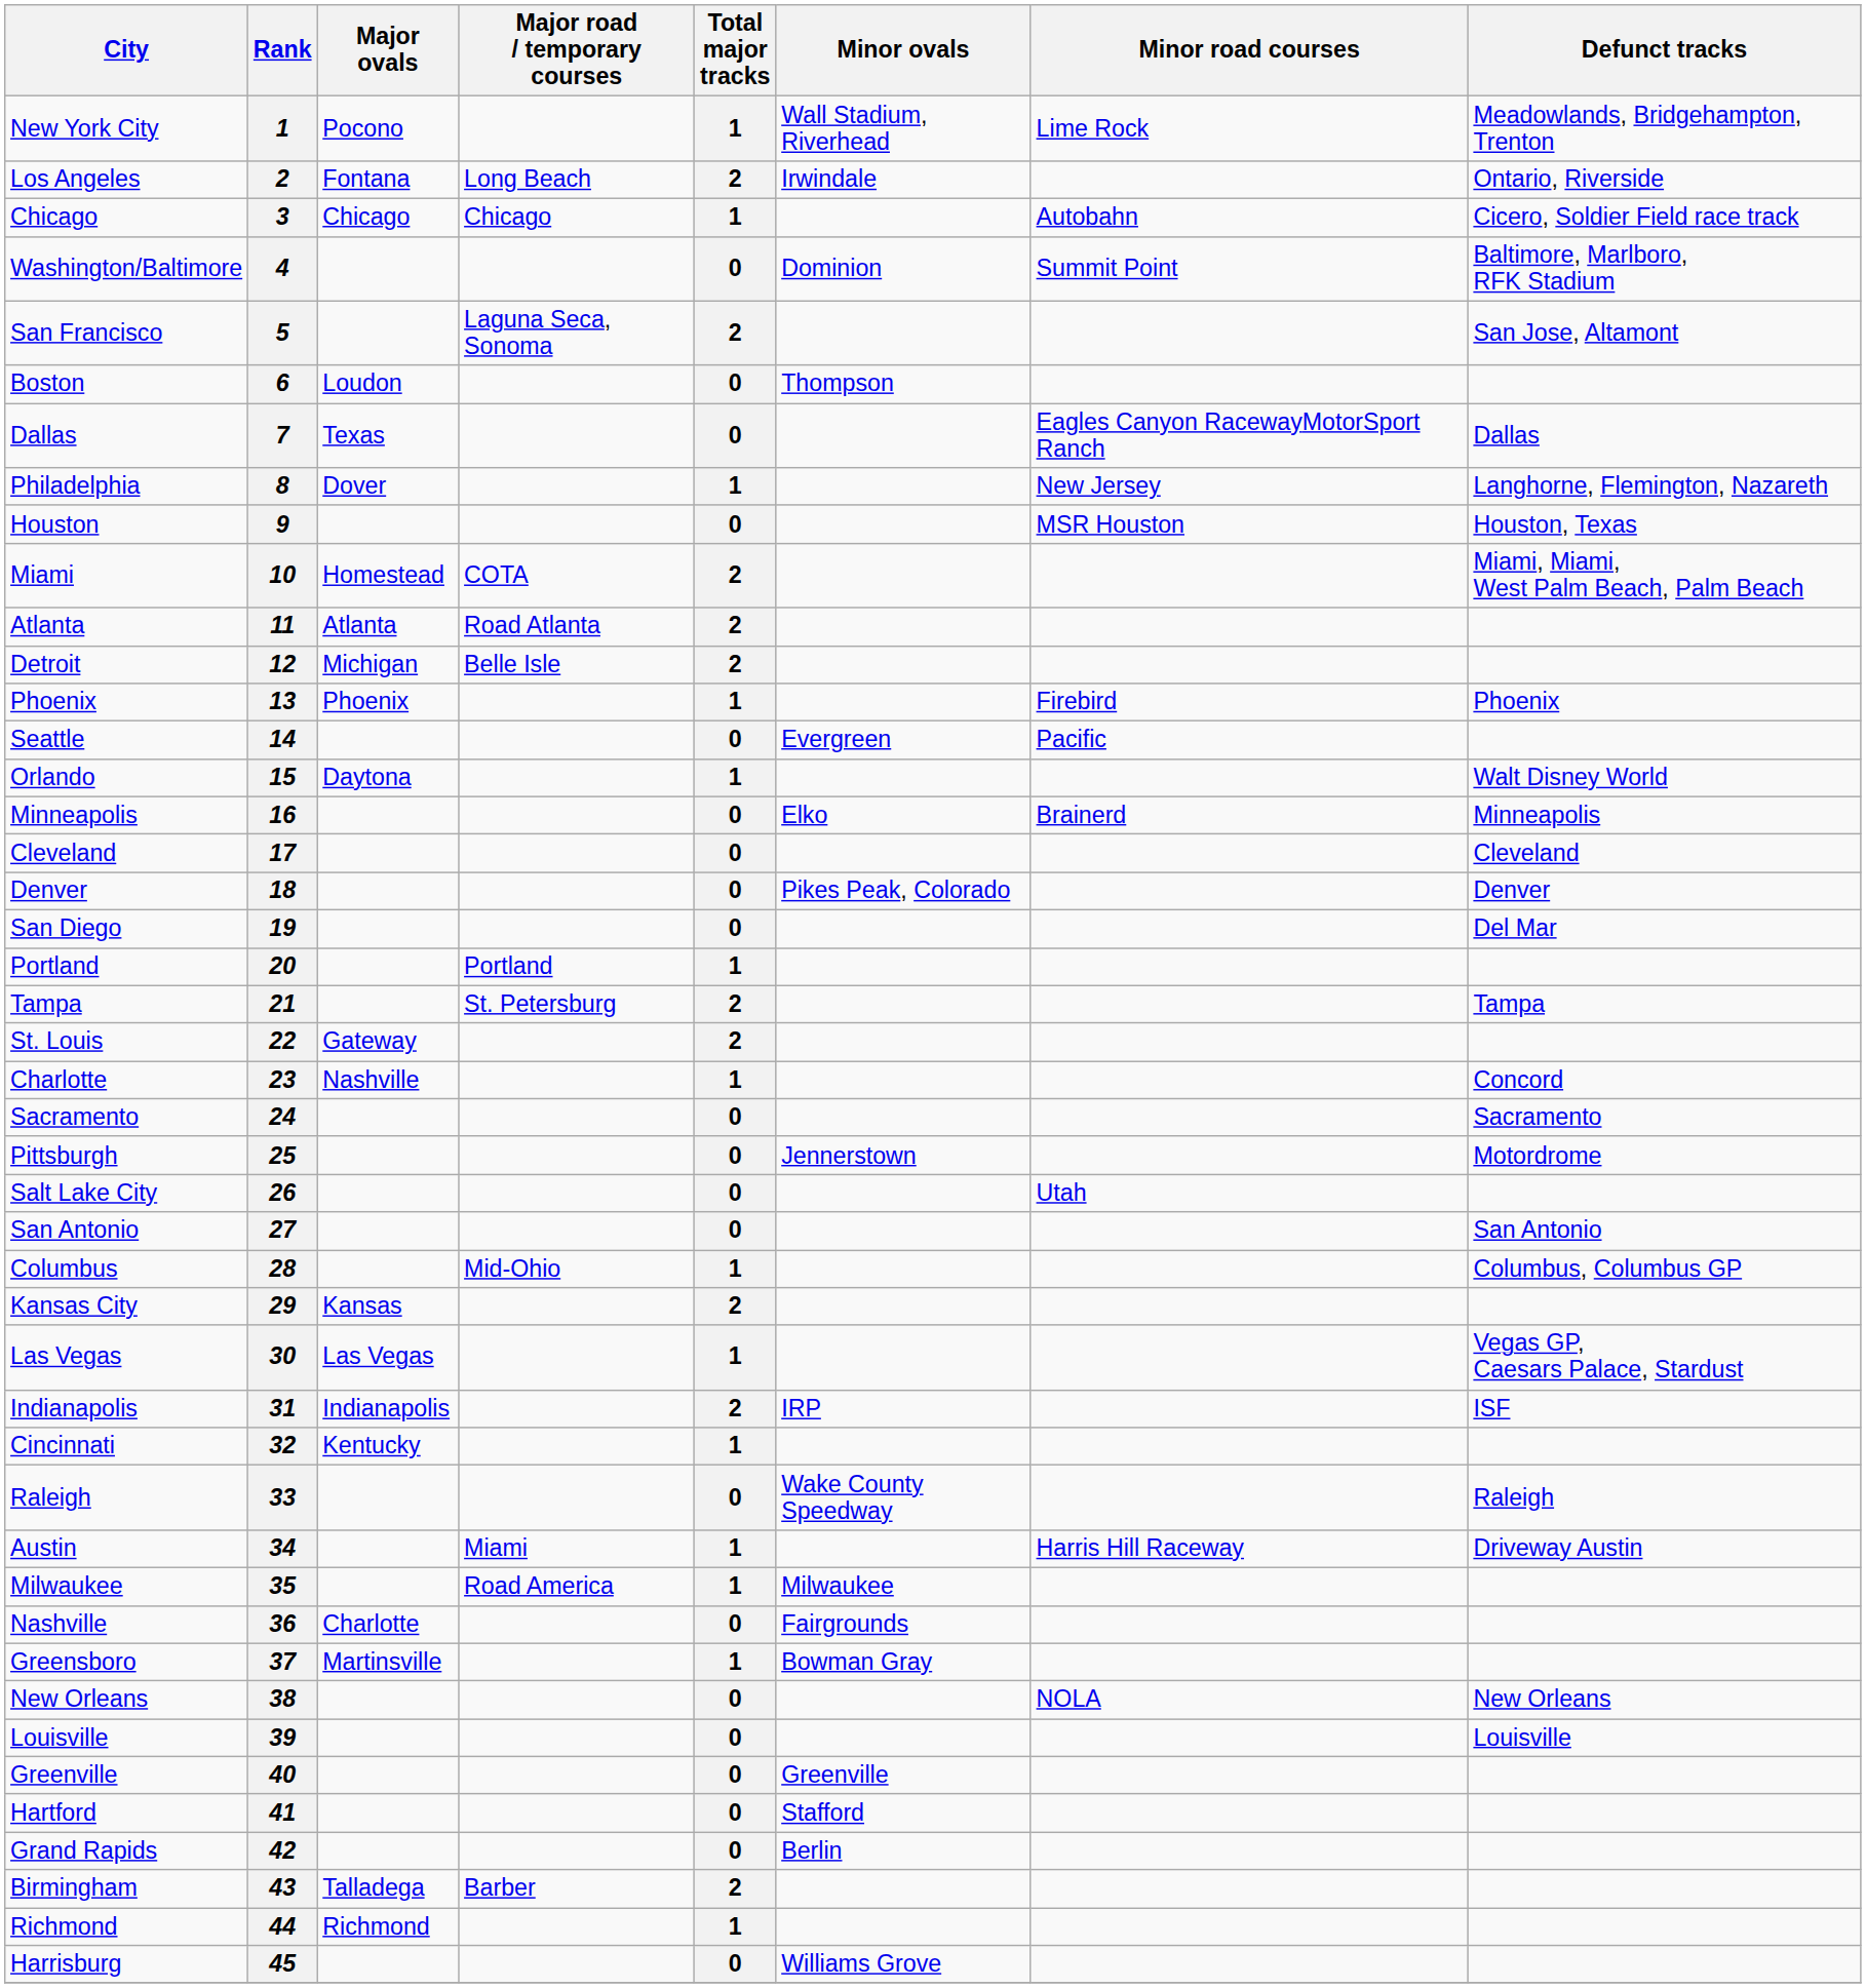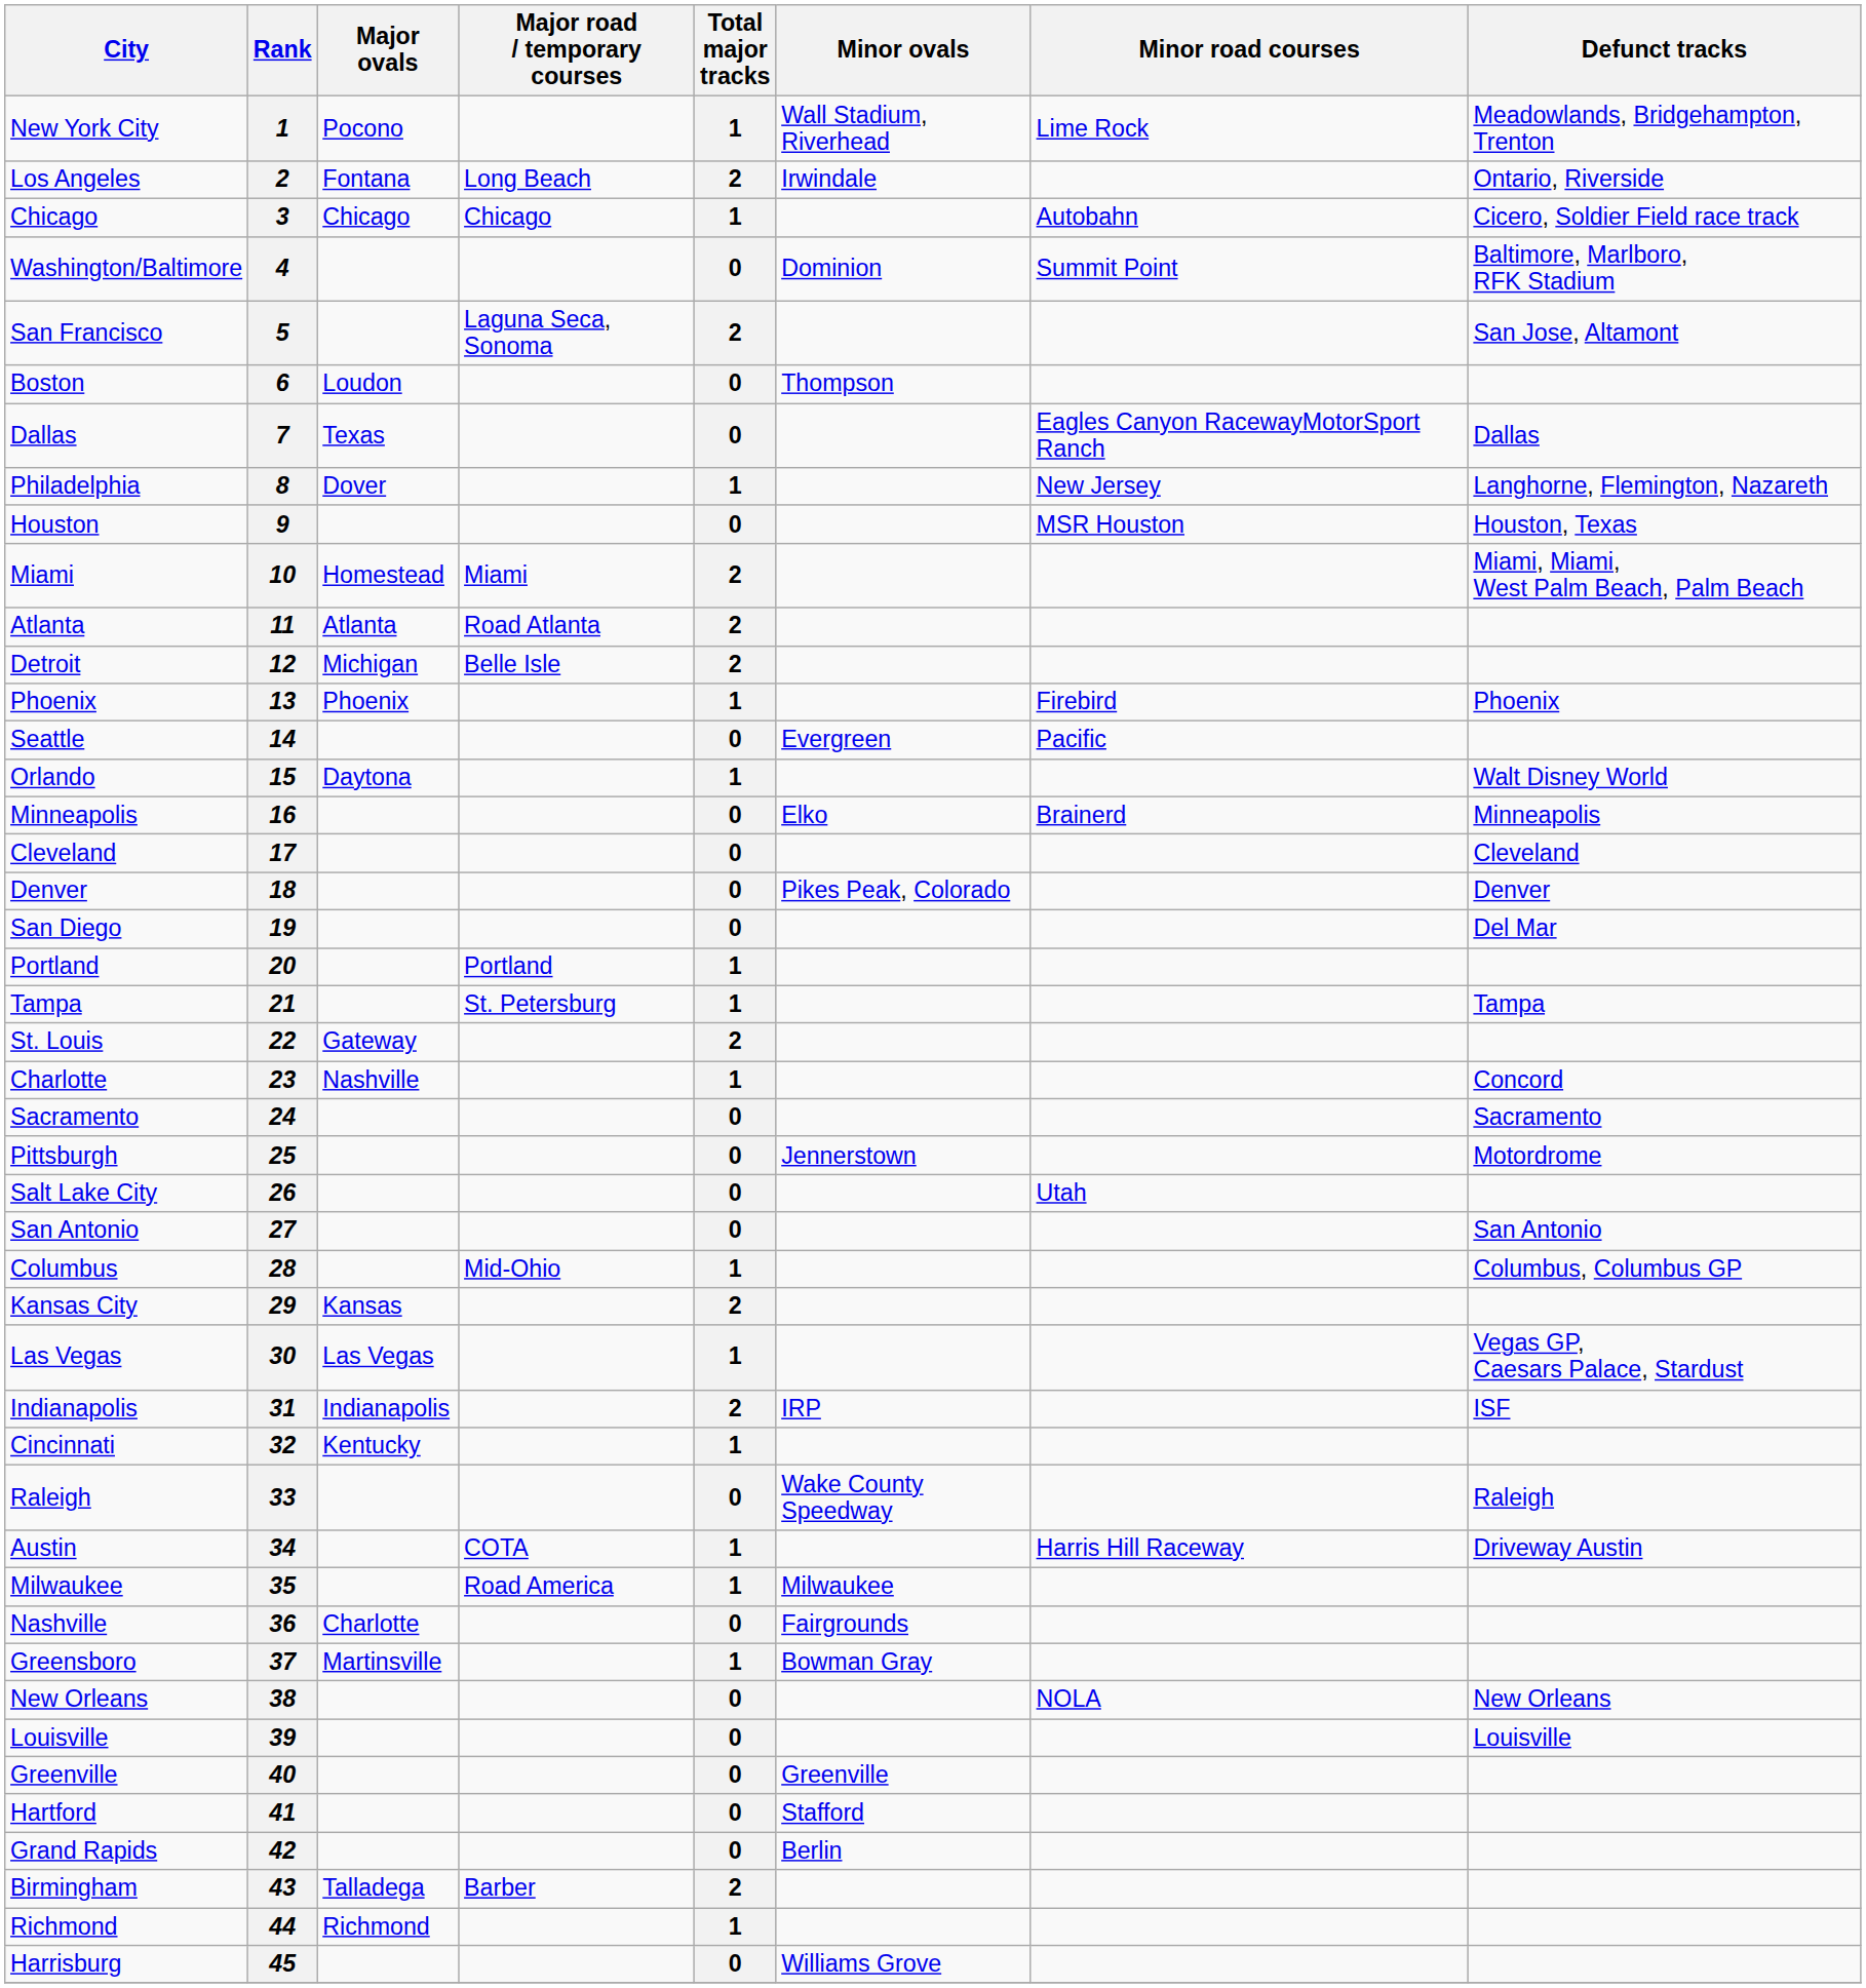10 | Major road / temporary courses: COTA -> Miami
21 | Total major tracks: 2 -> 1
34 | Major road / temporary courses: Miami -> COTA
